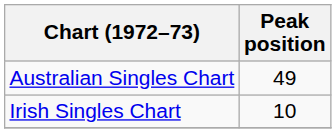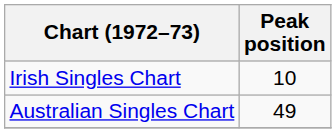rows swapped: Australian Singles Chart <-> Irish Singles Chart
